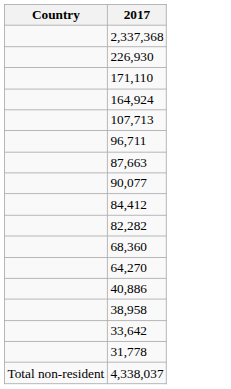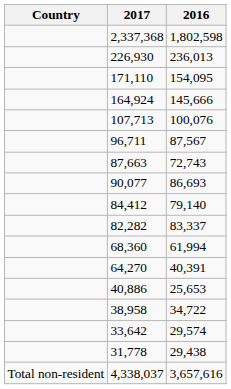+ column: 2016 | 1,802,598 | 236,013 | 154,095 | 145,666 | 100,076 | 87,567 | 72,743 | 86,693 | 79,140 | 83,337 | 61,994 | 40,391 | 25,653 | 34,722 | 29,574 | 29,438 | 3,657,616
